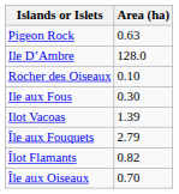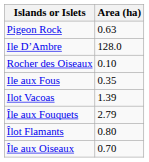Ile aux Fous | Area (ha): 0.30 -> 0.35
Îlot Flamants | Area (ha): 0.82 -> 0.80
